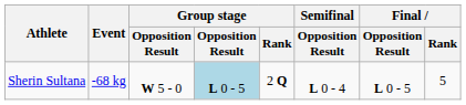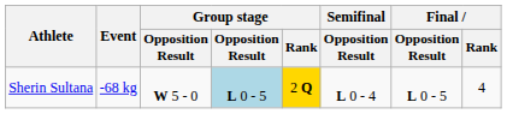Sherin Sultana | Group stage / Rank: no background -> gold background
Sherin Sultana | Final / Rank: 5 -> 4
